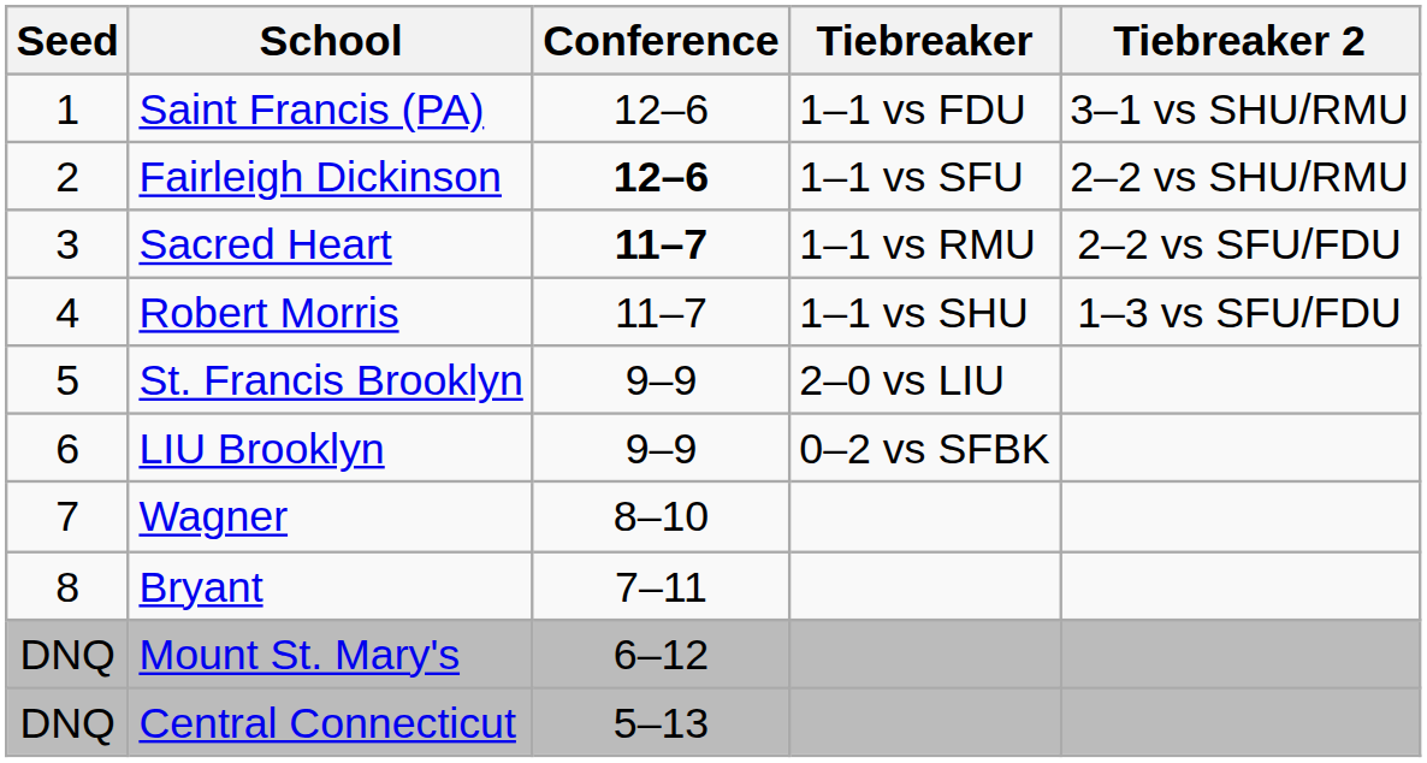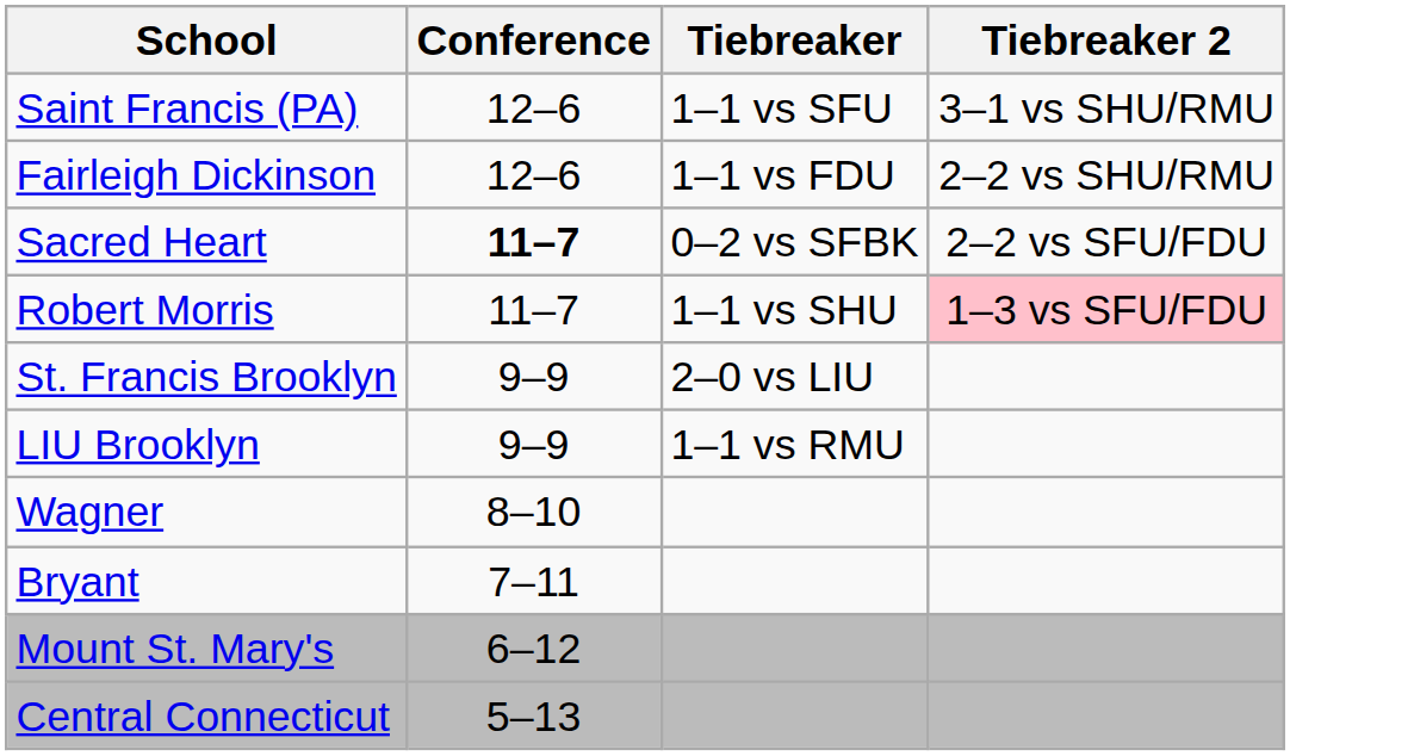- column: Seed | 1 | 2 | 3 | 4 | 5 | 6 | 7 | 8 | DNQ | DNQ
Saint Francis (PA) | Tiebreaker: 1–1 vs FDU -> 1–1 vs SFU
Fairleigh Dickinson | Conference: bold -> normal
Fairleigh Dickinson | Tiebreaker: 1–1 vs SFU -> 1–1 vs FDU
Sacred Heart | Tiebreaker: 1–1 vs RMU -> 0–2 vs SFBK
Robert Morris | Tiebreaker 2: no background -> pink background
LIU Brooklyn | Tiebreaker: 0–2 vs SFBK -> 1–1 vs RMU
